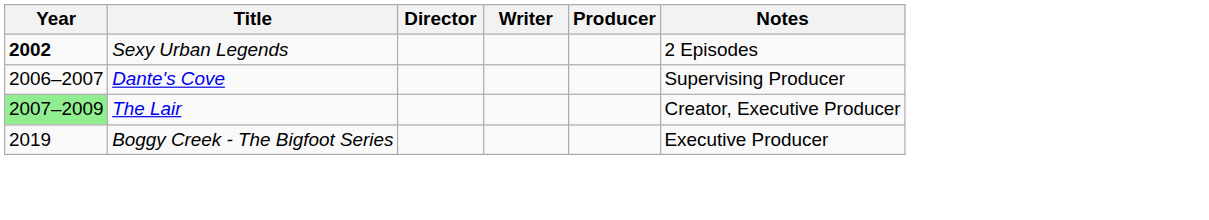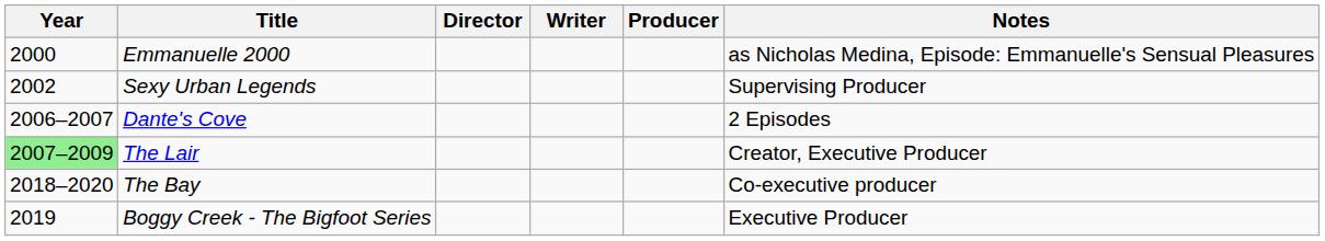+ row: 2000 | Emmanuelle 2000 | as Nicholas Medina, Episode: Emmanuelle's Sensual Pleasures
Sexy Urban Legends | Year: bold -> normal
Sexy Urban Legends | Notes: 2 Episodes -> Supervising Producer
Dante's Cove | Notes: Supervising Producer -> 2 Episodes
+ row: 2018–2020 | The Bay | Co-executive producer
